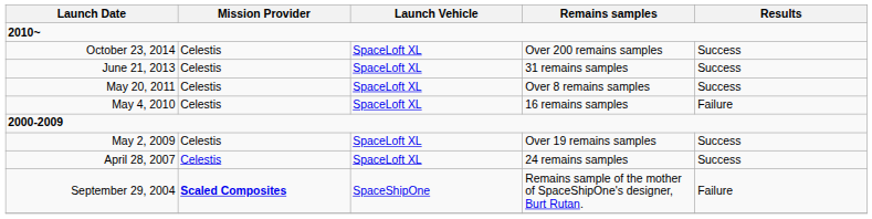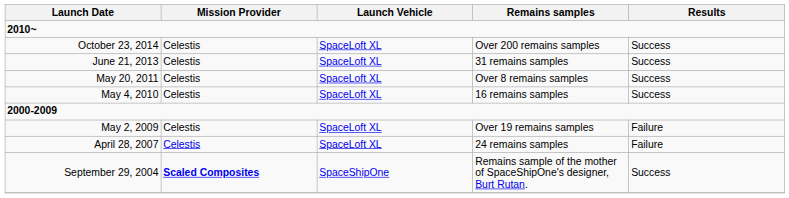May 4, 2010 | Results: Failure -> Success
May 2, 2009 | Results: Success -> Failure
April 28, 2007 | Results: Success -> Failure
September 29, 2004 | Results: Failure -> Success
